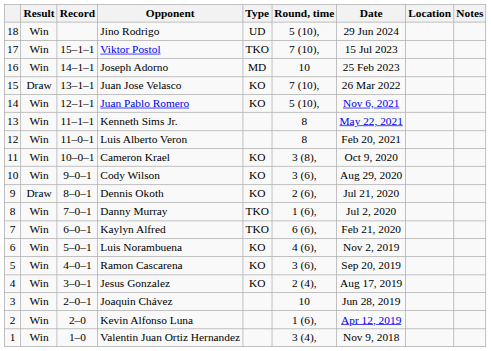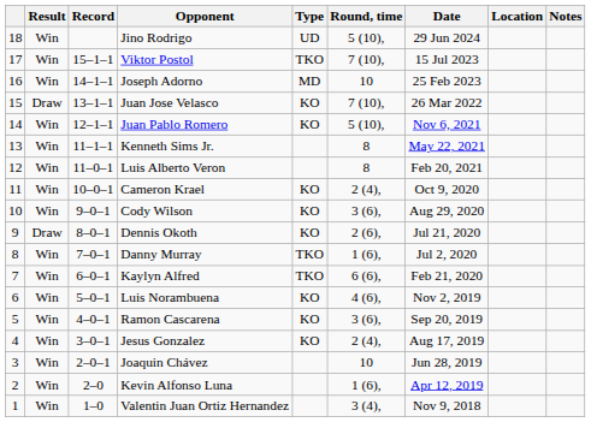Cameron Krael | Round, time: 3 (8), -> 2 (4),
